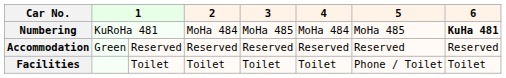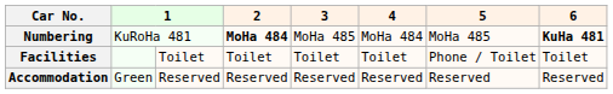Numbering | 2: normal -> bold
rows swapped: Accommodation <-> Facilities
